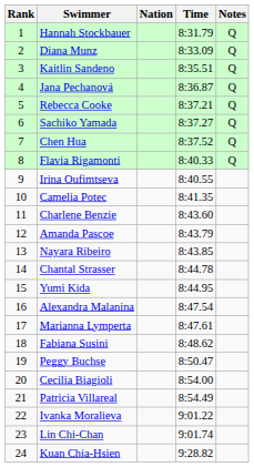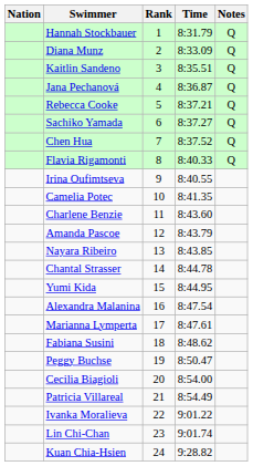columns swapped: Rank <-> Nation
